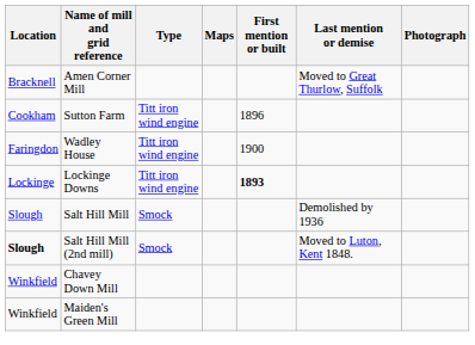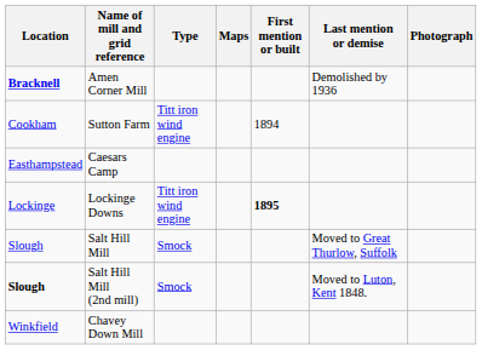Amen Corner Mill | Location: normal -> bold
Amen Corner Mill | Last mention or demise: Moved to Great Thurlow, Suffolk -> Demolished by 1936
Sutton Farm | First mention or built: 1896 -> 1894
+ row: Easthampstead | Caesars Camp
- row: Faringdon | Wadley House | Titt iron wind engine | 1900
Lockinge Downs | First mention or built: 1893 -> 1895
Salt Hill Mill | Last mention or demise: Demolished by 1936 -> Moved to Great Thurlow, Suffolk
- row: Winkfield | Maiden's Green Mill
